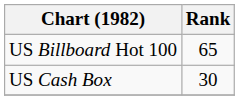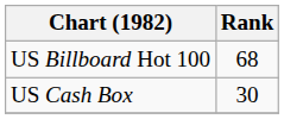US Billboard Hot 100 | Rank: 65 -> 68
